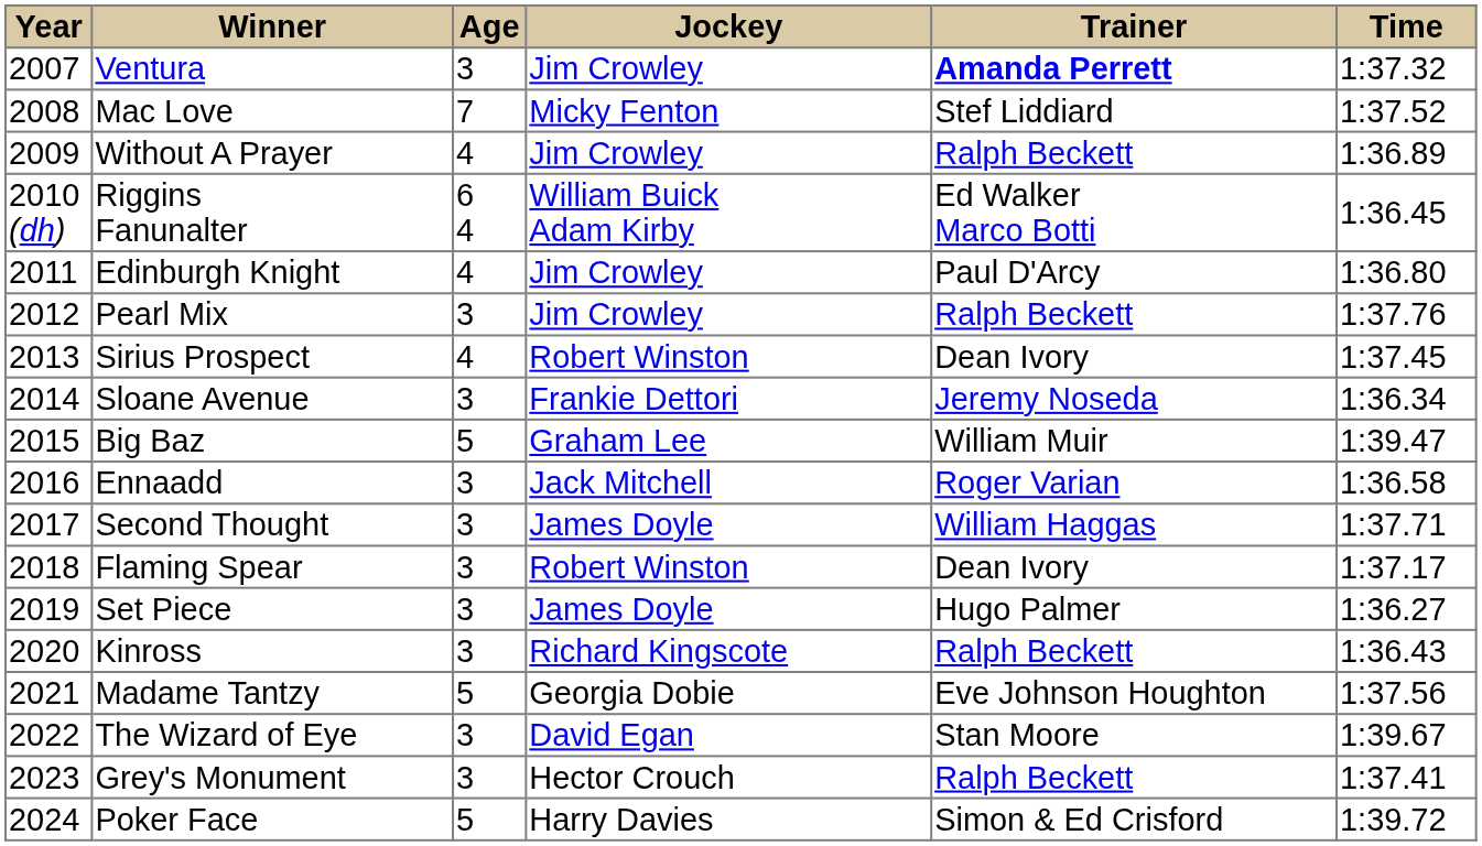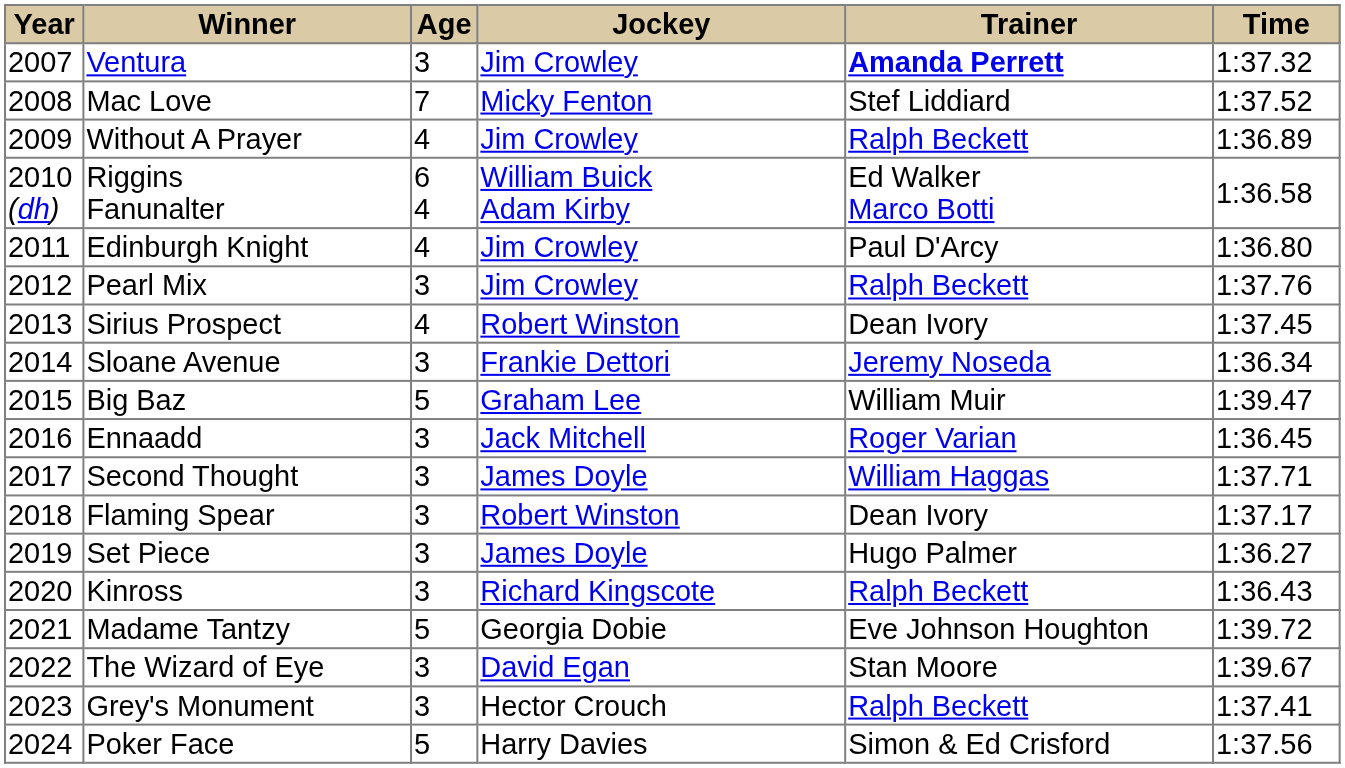Riggins Fanunalter | Time: 1:36.45 -> 1:36.58
Ennaadd | Time: 1:36.58 -> 1:36.45
Madame Tantzy | Time: 1:37.56 -> 1:39.72
Poker Face | Time: 1:39.72 -> 1:37.56
